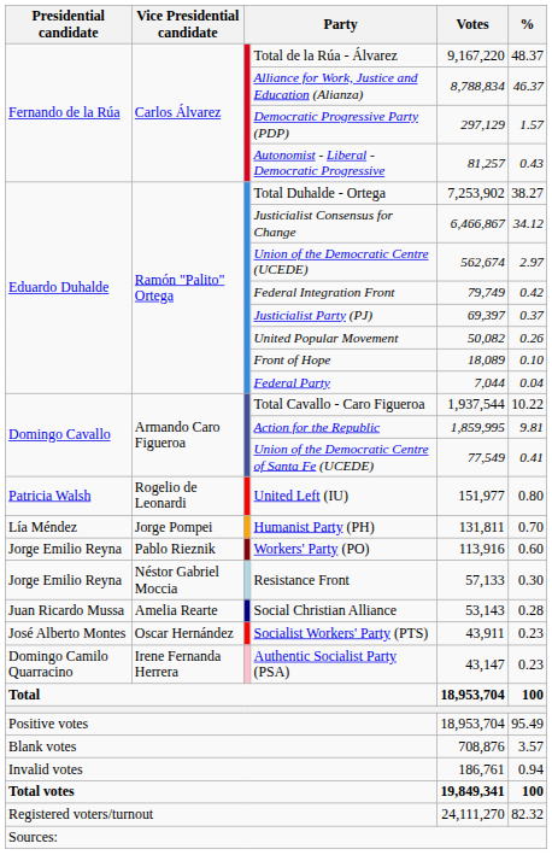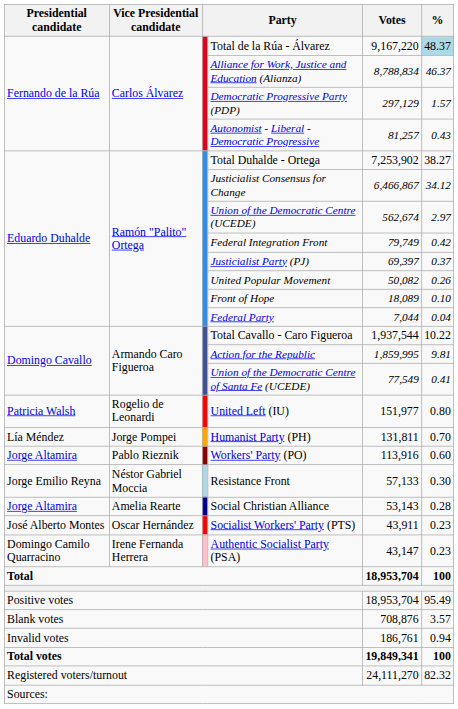Total de la Rúa - Álvarez | %: no background -> lightblue background
Workers' Party (PO) | Presidential candidate: Jorge Emilio Reyna -> Jorge Altamira
Social Christian Alliance | Presidential candidate: Juan Ricardo Mussa -> Jorge Altamira
